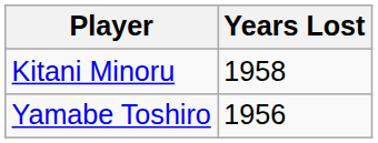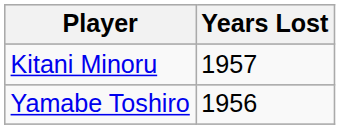Kitani Minoru | Years Lost: 1958 -> 1957
